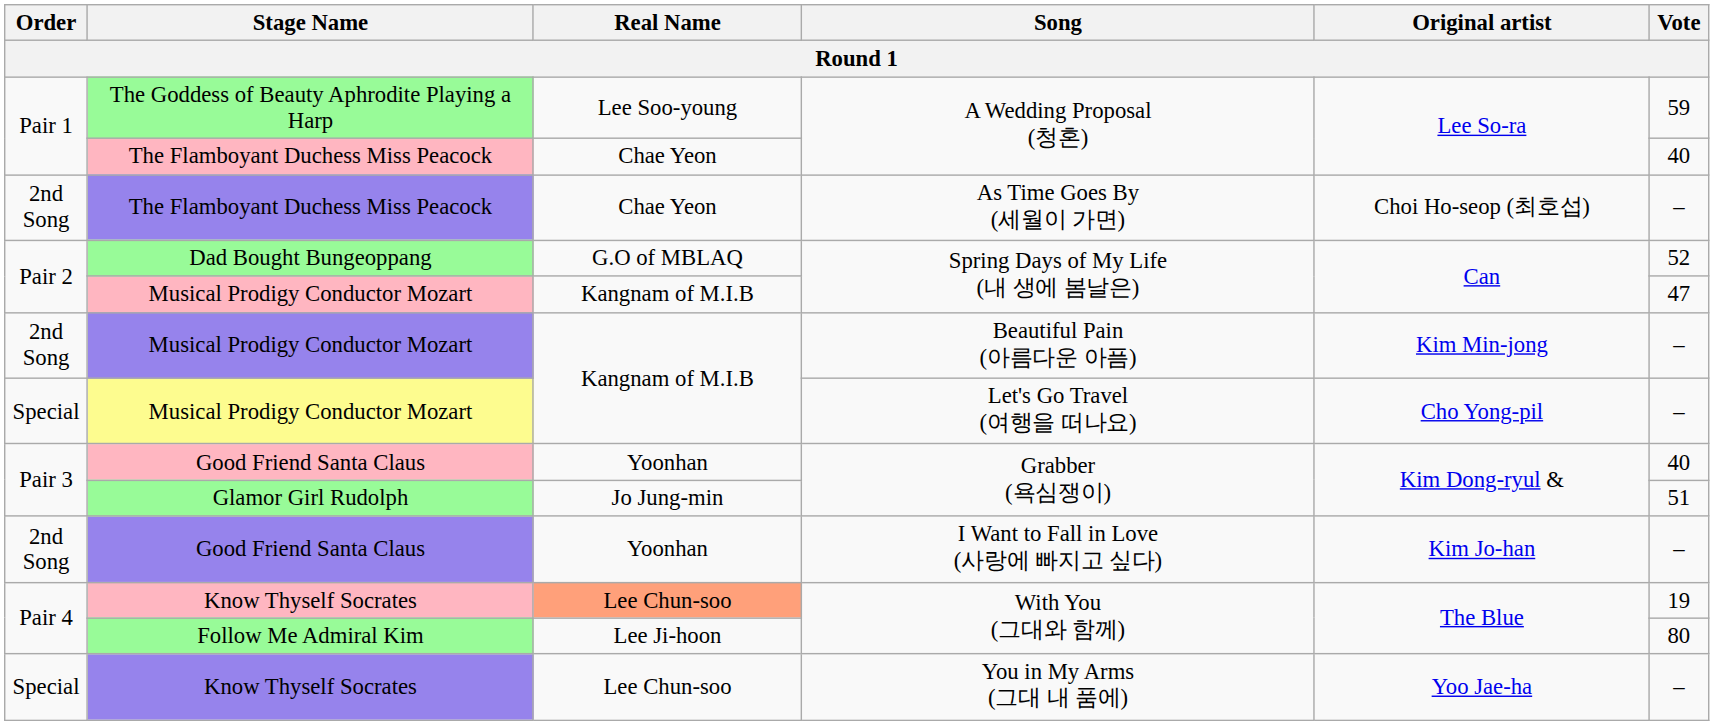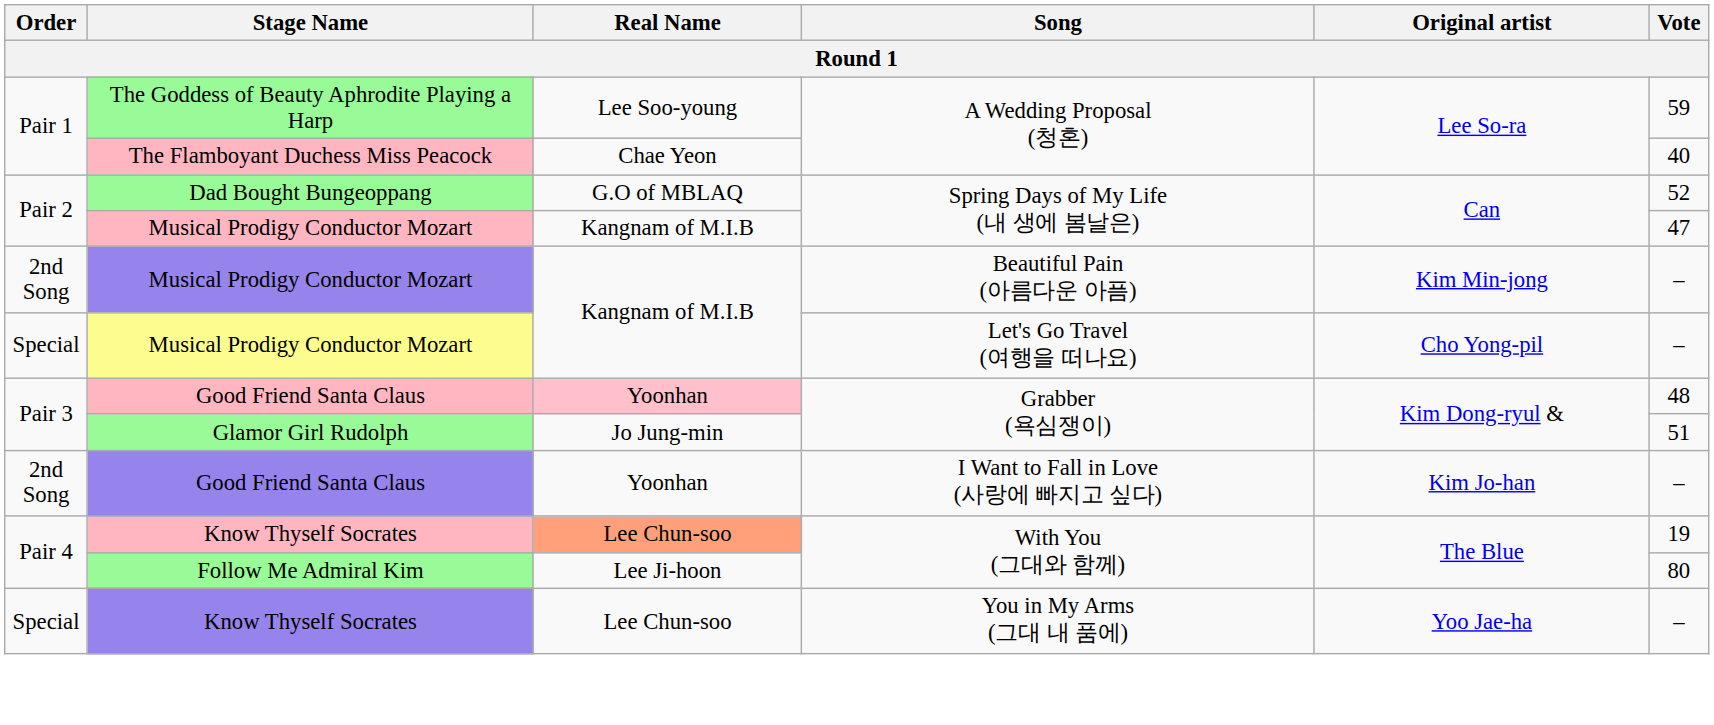- row: 2nd Song | The Flamboyant Duchess Miss Peacock | Chae Yeon | As Time Goes By (세월이 가면) | Choi Ho-seop (최호섭) | –
Good Friend Santa Claus / Grabber (욕심쟁이) | Real Name: no background -> pink background
Good Friend Santa Claus / Grabber (욕심쟁이) | Vote: 40 -> 48
